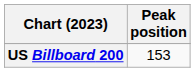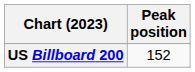US Billboard 200 | Peak position: 153 -> 152
